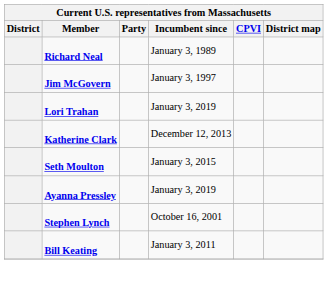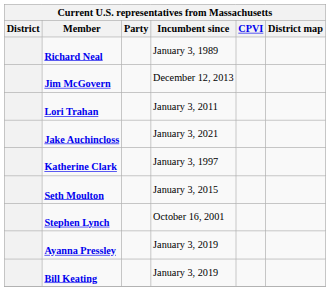Jim McGovern | Incumbent since: January 3, 1997 -> December 12, 2013
Lori Trahan | Incumbent since: January 3, 2019 -> January 3, 2011
+ row: Jake Auchincloss | January 3, 2021
Katherine Clark | Incumbent since: December 12, 2013 -> January 3, 1997
rows swapped: Ayanna Pressley <-> Stephen Lynch
Bill Keating | Incumbent since: January 3, 2011 -> January 3, 2019
